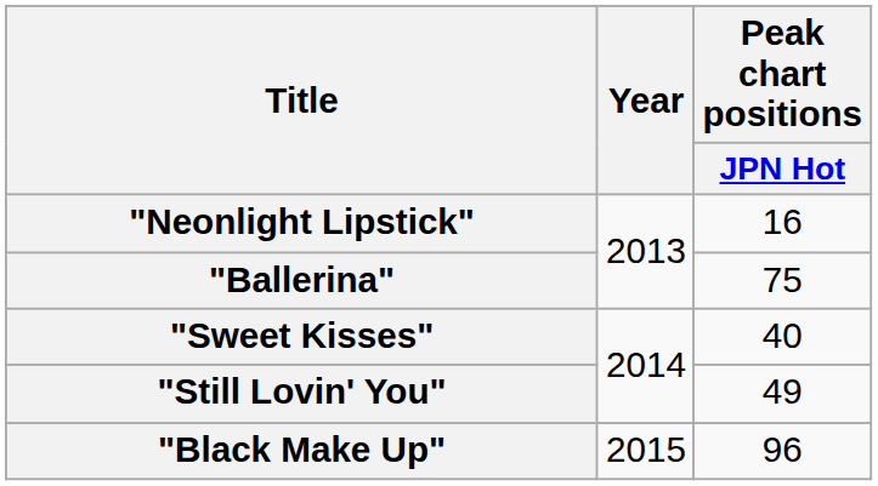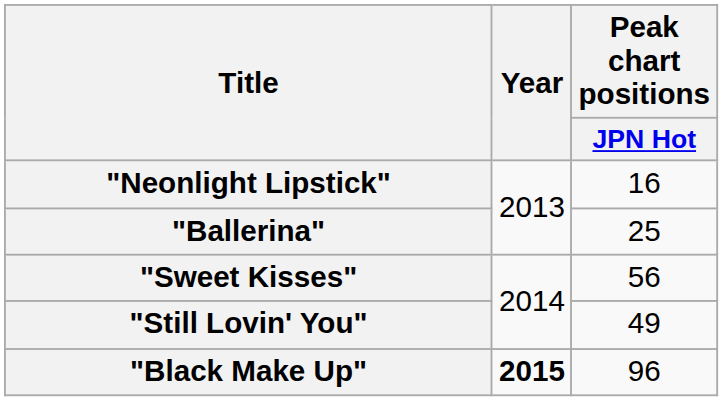"Ballerina" | Peak chart positions / JPN Hot: 75 -> 25
"Sweet Kisses" | Peak chart positions / JPN Hot: 40 -> 56
"Black Make Up" | Year: normal -> bold
